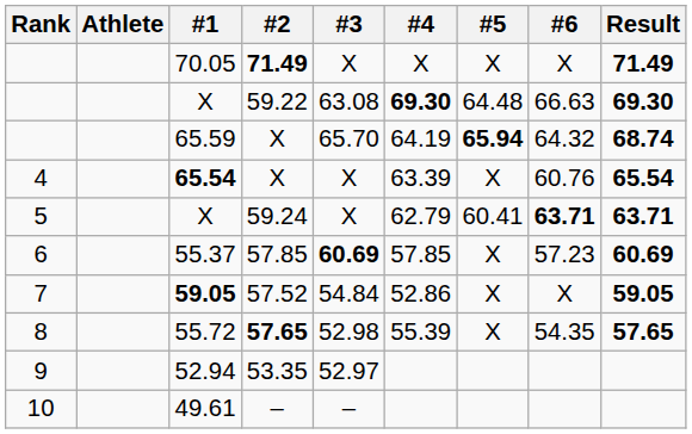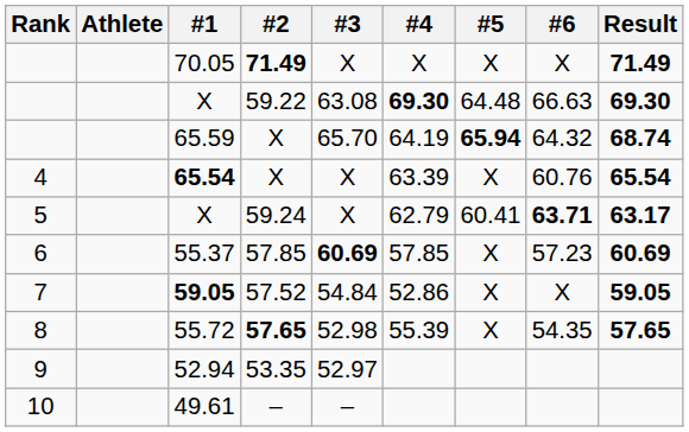X / 59.24 | Result: 63.71 -> 63.17
